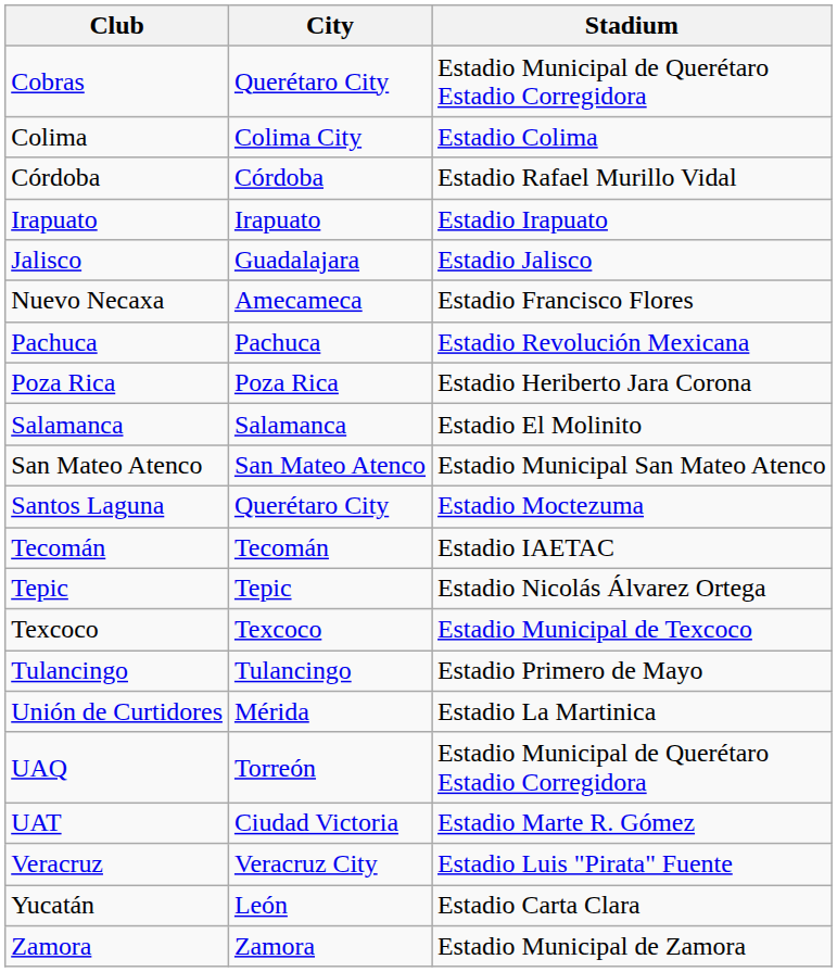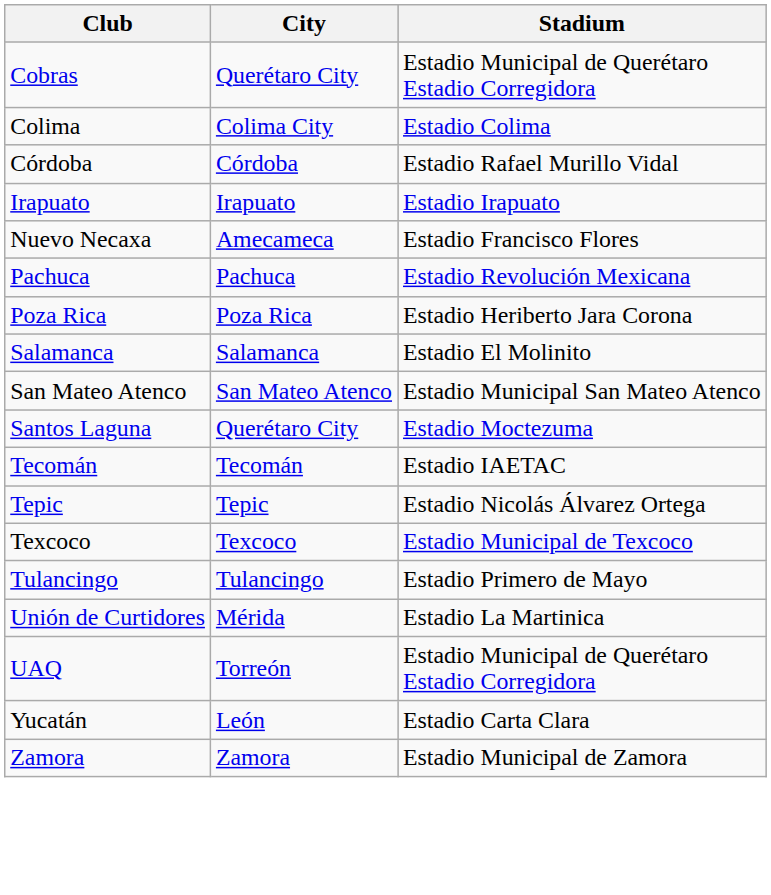- row: Jalisco | Guadalajara | Estadio Jalisco
- row: UAT | Ciudad Victoria | Estadio Marte R. Gómez
- row: Veracruz | Veracruz City | Estadio Luis "Pirata" Fuente
